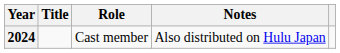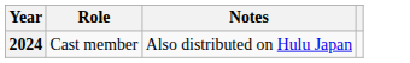- column: Title
